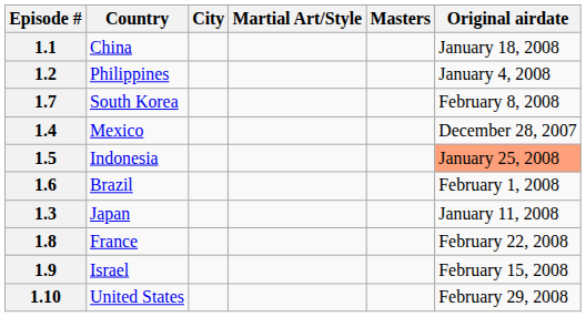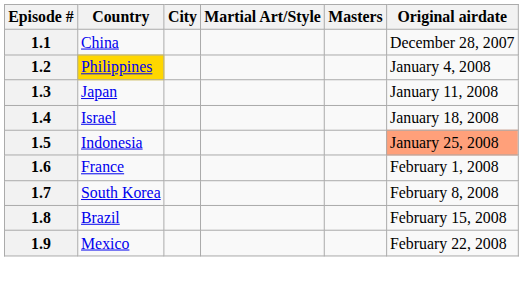1.1 | Original airdate: January 18, 2008 -> December 28, 2007
1.2 | Country: no background -> gold background
rows swapped: 1.3 <-> 1.7
1.4 | Country: Mexico -> Israel
1.4 | Original airdate: December 28, 2007 -> January 18, 2008
1.6 | Country: Brazil -> France
1.8 | Country: France -> Brazil
1.8 | Original airdate: February 22, 2008 -> February 15, 2008
1.9 | Country: Israel -> Mexico
1.9 | Original airdate: February 15, 2008 -> February 22, 2008
- row: 1.10 | United States | February 29, 2008
